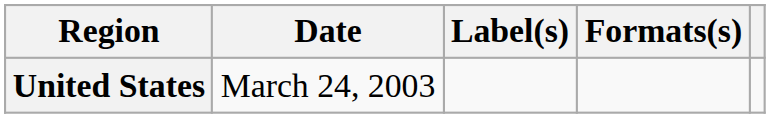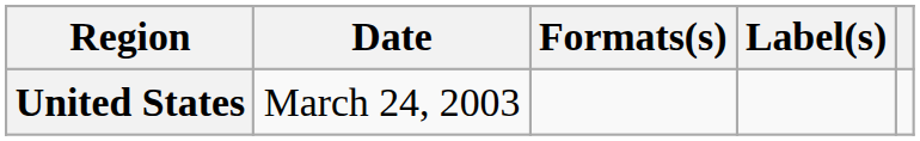columns swapped: Formats(s) <-> Label(s)
